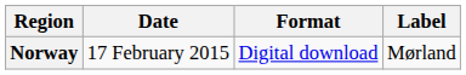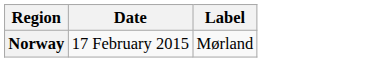- column: Format | Digital download
